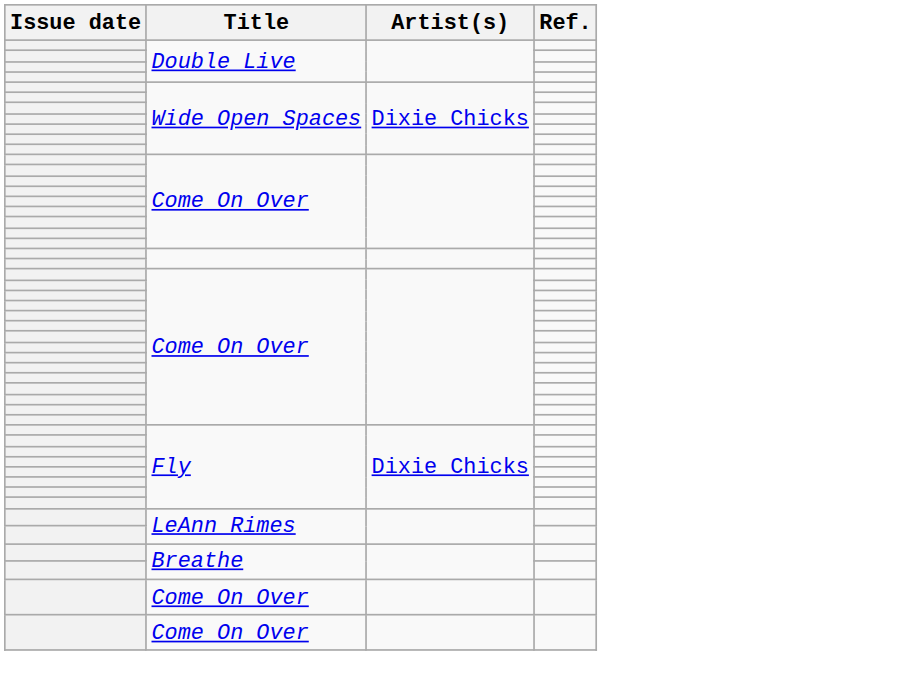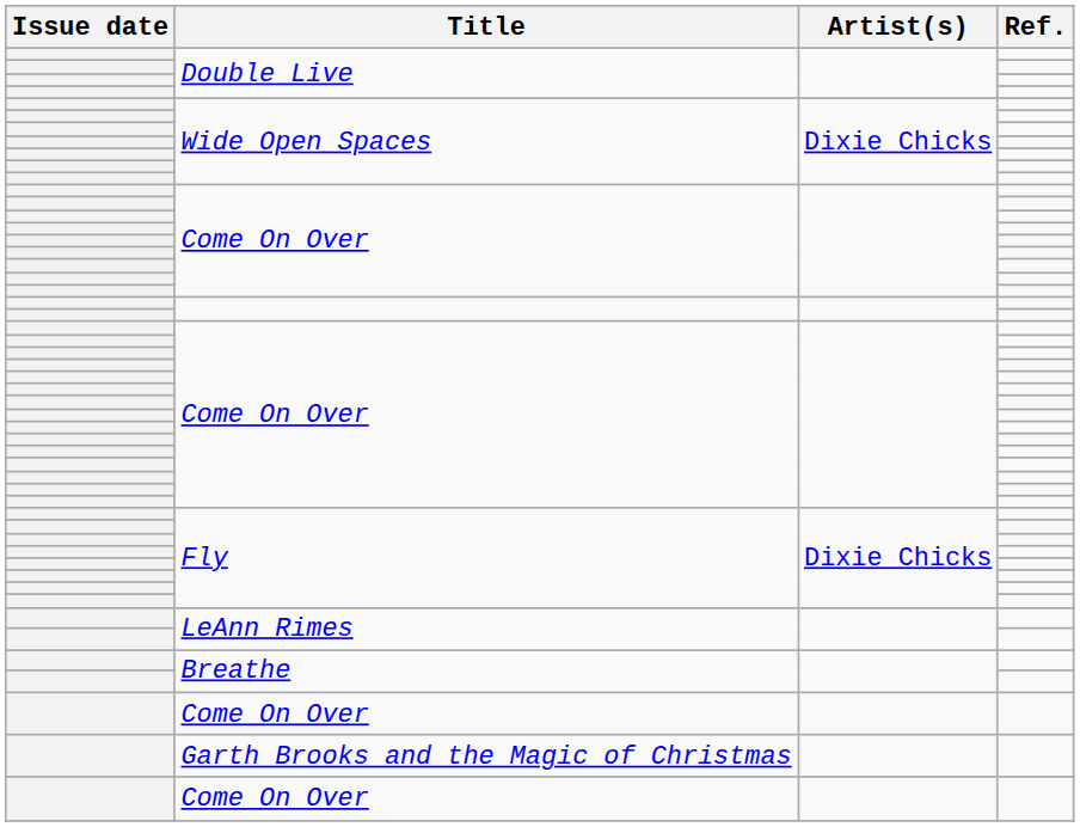+ row: Garth Brooks and the Magic of Christmas
